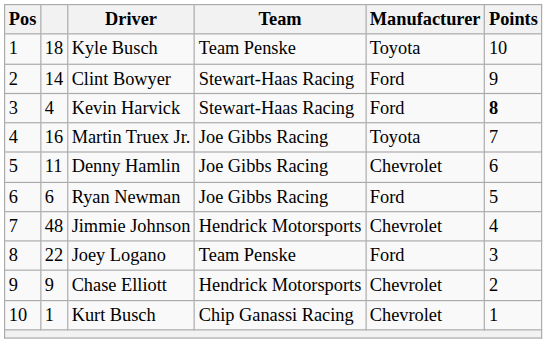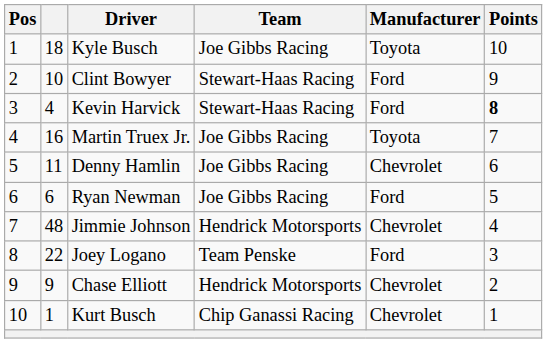Kyle Busch | Team: Team Penske -> Joe Gibbs Racing
Clint Bowyer | column 2: 14 -> 10
